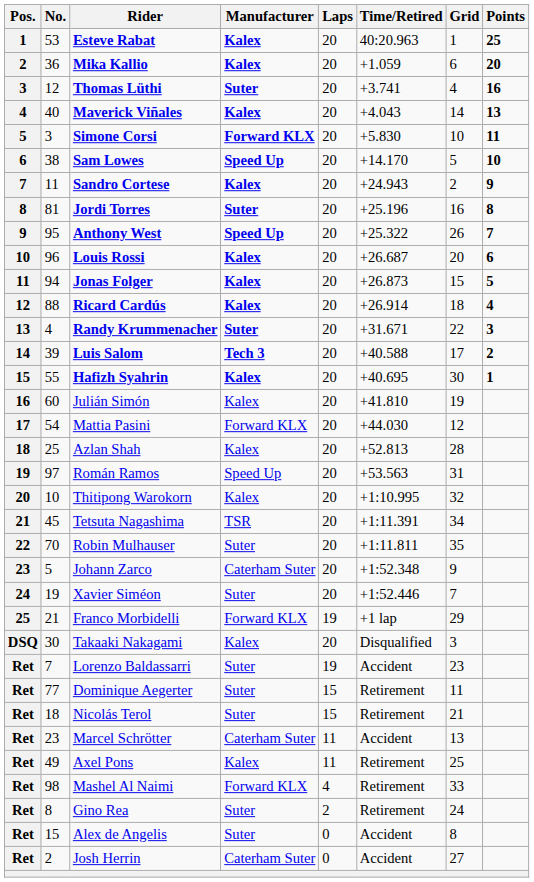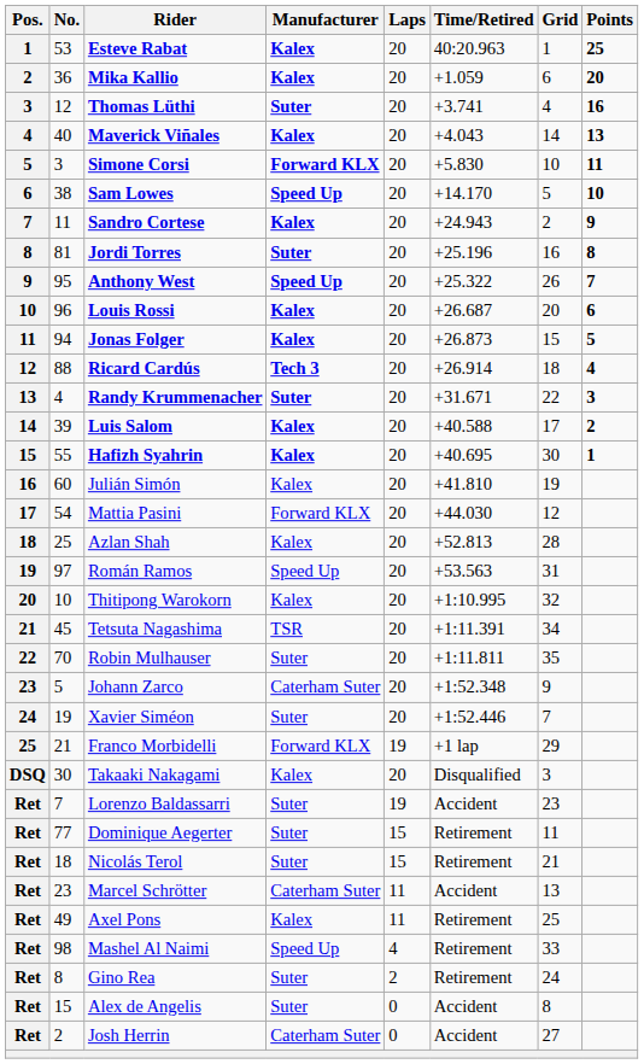Ricard Cardús | Manufacturer: Kalex -> Tech 3
Luis Salom | Manufacturer: Tech 3 -> Kalex
Mashel Al Naimi | Manufacturer: Forward KLX -> Speed Up
